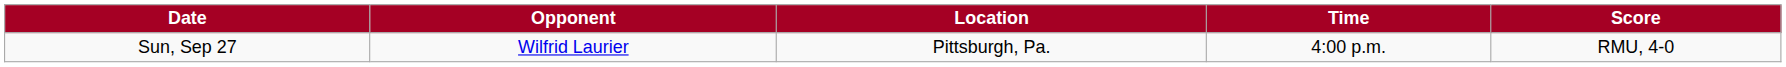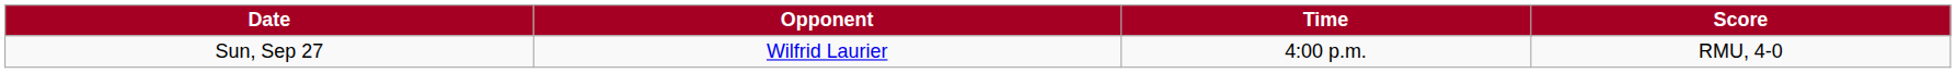- column: Location | Pittsburgh, Pa.
